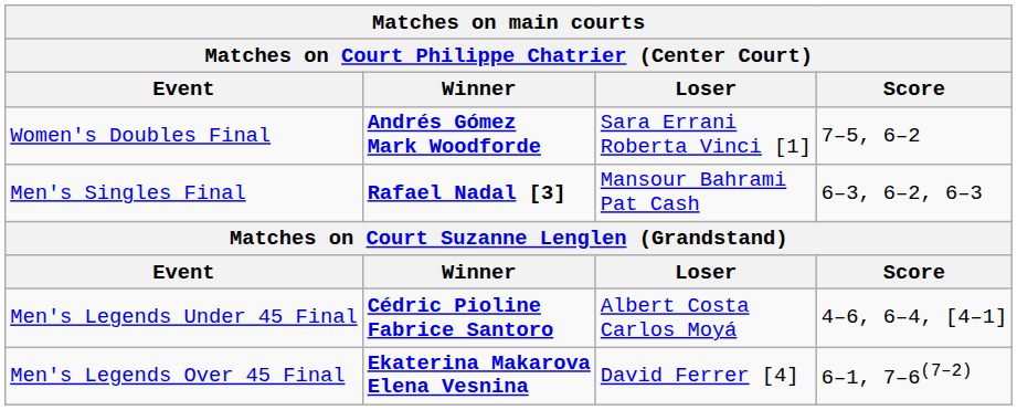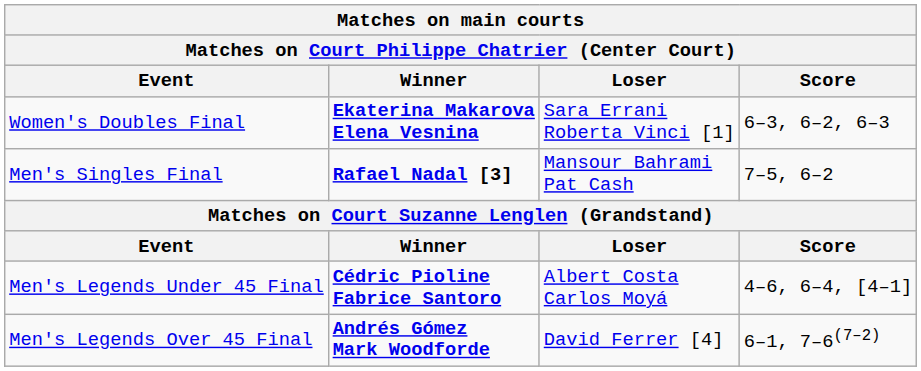Women's Doubles Final | Winner: Andrés Gómez Mark Woodforde -> Ekaterina Makarova Elena Vesnina
Women's Doubles Final | Score: 7–5, 6–2 -> 6–3, 6–2, 6–3
Men's Singles Final | Score: 6–3, 6–2, 6–3 -> 7–5, 6–2
Men's Legends Over 45 Final | Winner: Ekaterina Makarova Elena Vesnina -> Andrés Gómez Mark Woodforde
